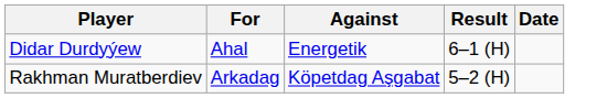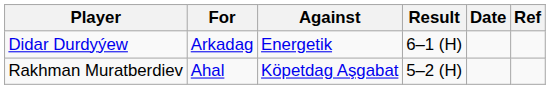+ column: Ref
Didar Durdyýew | For: Ahal -> Arkadag
Rakhman Muratberdiev | For: Arkadag -> Ahal
